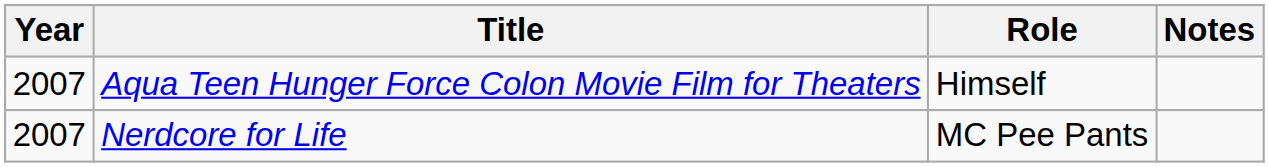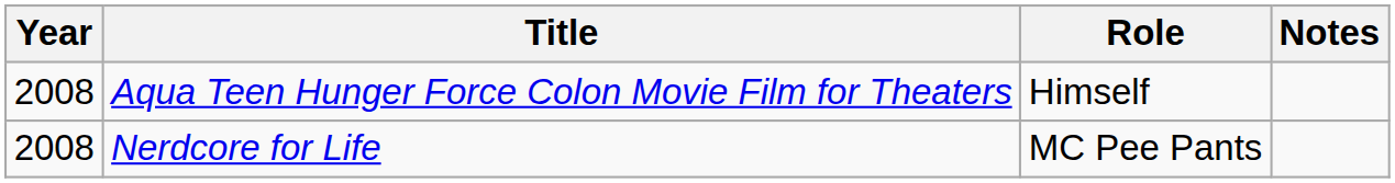Aqua Teen Hunger Force Colon Movie Film for Theaters | Year: 2007 -> 2008
Nerdcore for Life | Year: 2007 -> 2008
